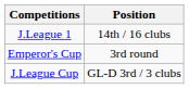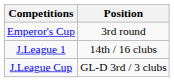rows swapped: J.League 1 <-> Emperor's Cup
